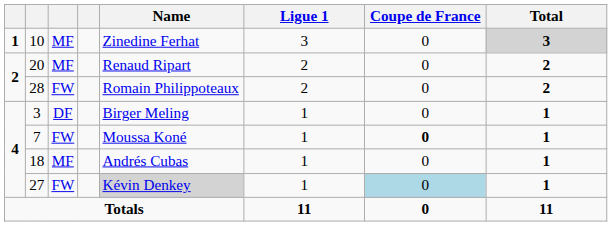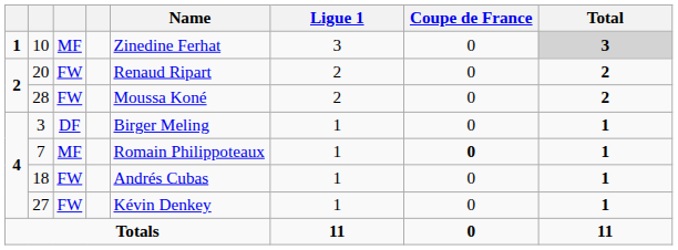20 | column 3: MF -> FW
28 | Name: Romain Philippoteaux -> Moussa Koné
7 | column 3: FW -> MF
7 | Name: Moussa Koné -> Romain Philippoteaux
18 | column 3: MF -> FW
27 | Name: lightgrey background -> no background
27 | Coupe de France: lightblue background -> no background
